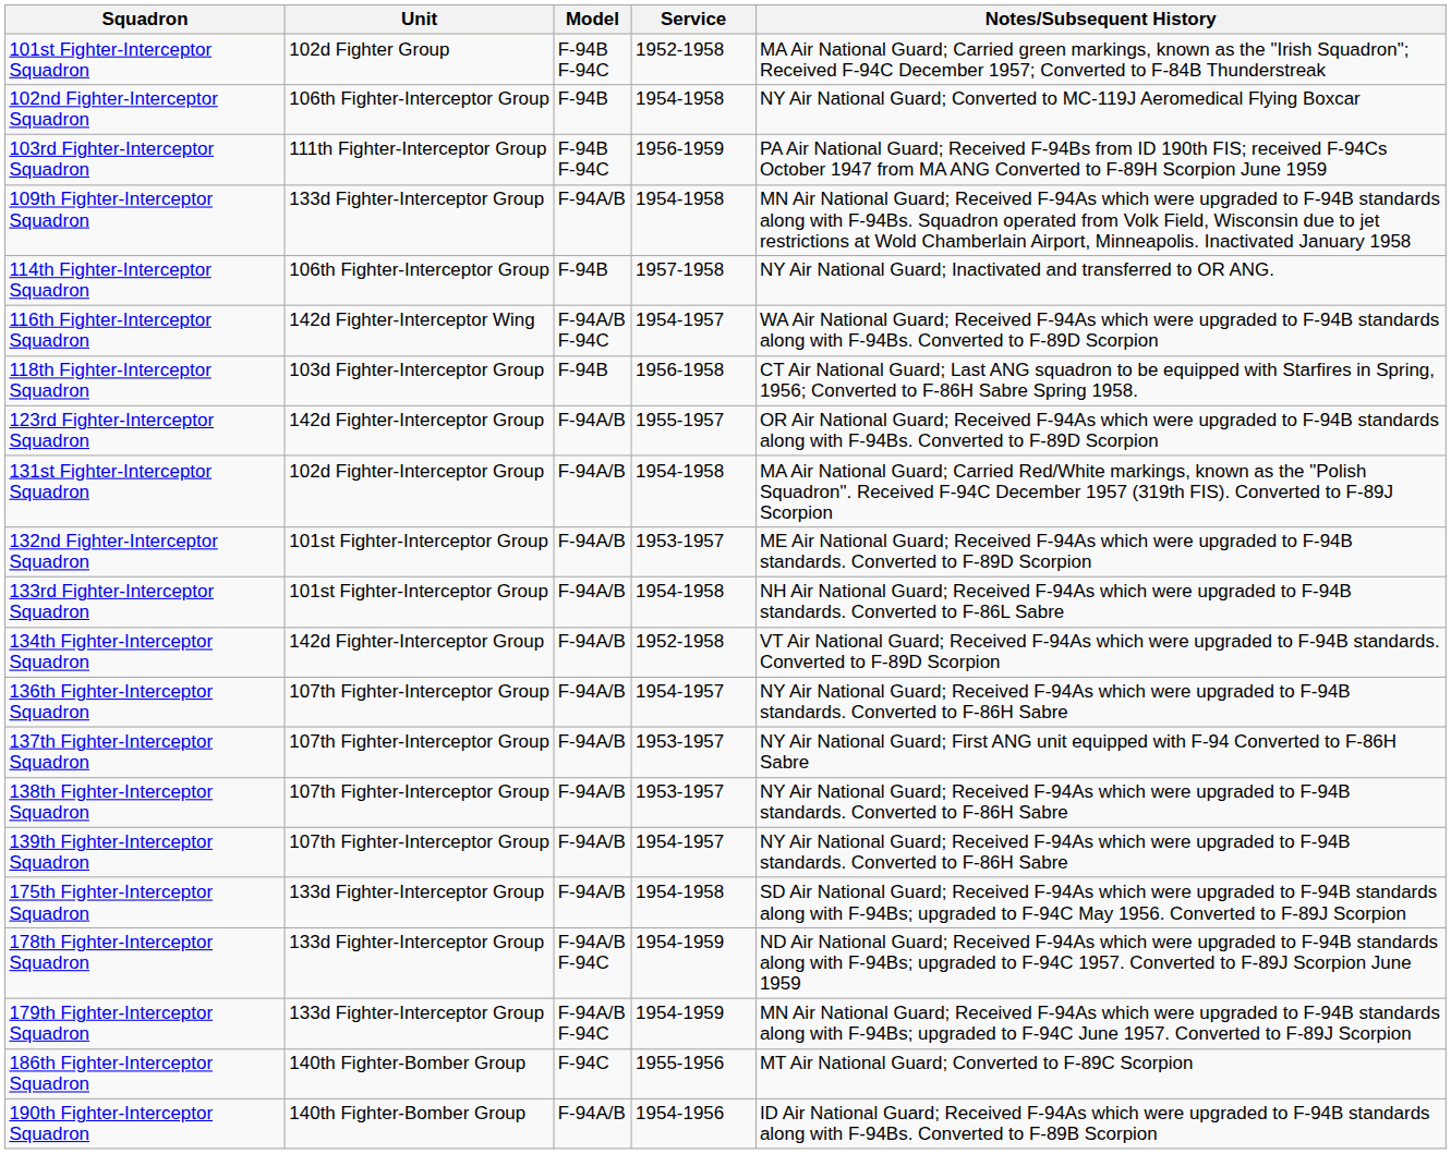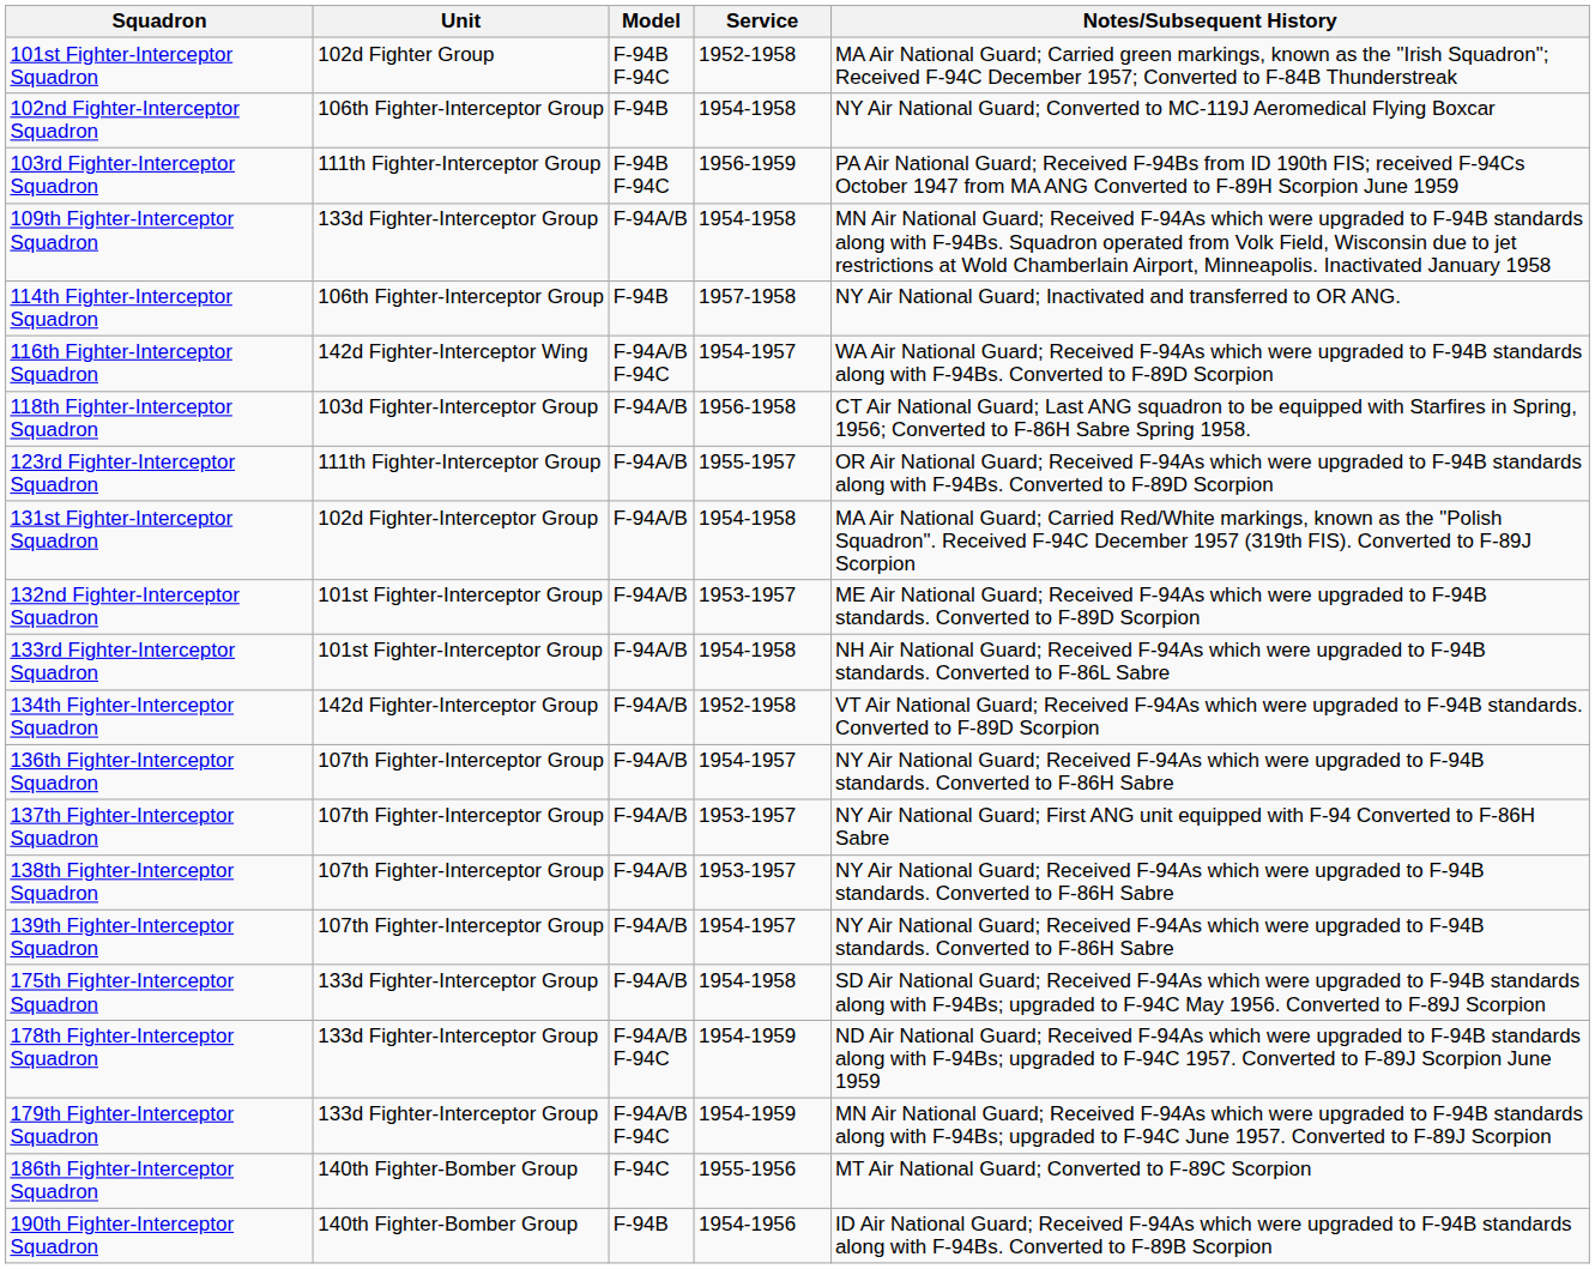118th Fighter-Interceptor Squadron | Model: F-94B -> F-94A/B
123rd Fighter-Interceptor Squadron | Unit: 142d Fighter-Interceptor Group -> 111th Fighter-Interceptor Group
190th Fighter-Interceptor Squadron | Model: F-94A/B -> F-94B
